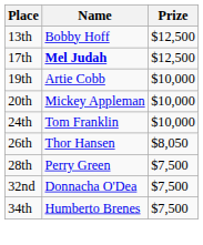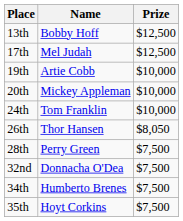17th | Name: bold -> normal
+ row: 35th | Hoyt Corkins | $7,500
